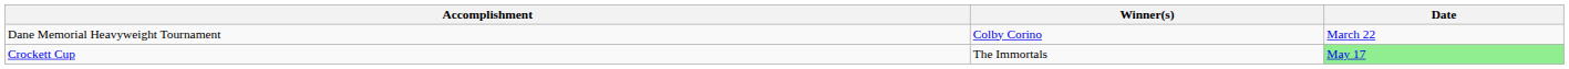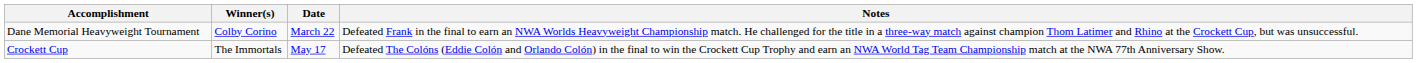+ column: Notes | Defeated Frank in the final to earn an NWA Worlds Heavyweight Championship match. He challenged for the title in a three-way match against champion Thom Latimer and Rhino at the Crockett Cup, but was unsuccessful. | Defeated The Colóns (Eddie Colón and Orlando Colón) in the final to win the Crockett Cup Trophy and earn an NWA World Tag Team Championship match at the NWA 77th Anniversary Show.
Crockett Cup | Date: lightgreen background -> no background
